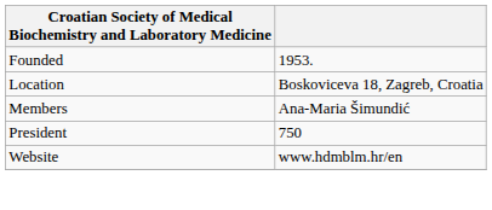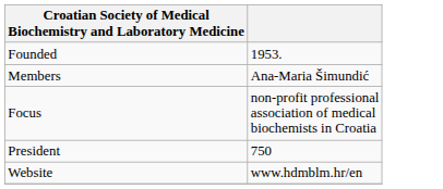- row: Location | Boskoviceva 18, Zagreb, Croatia
+ row: Focus | non-profit professional association of medical biochemists in Croatia
